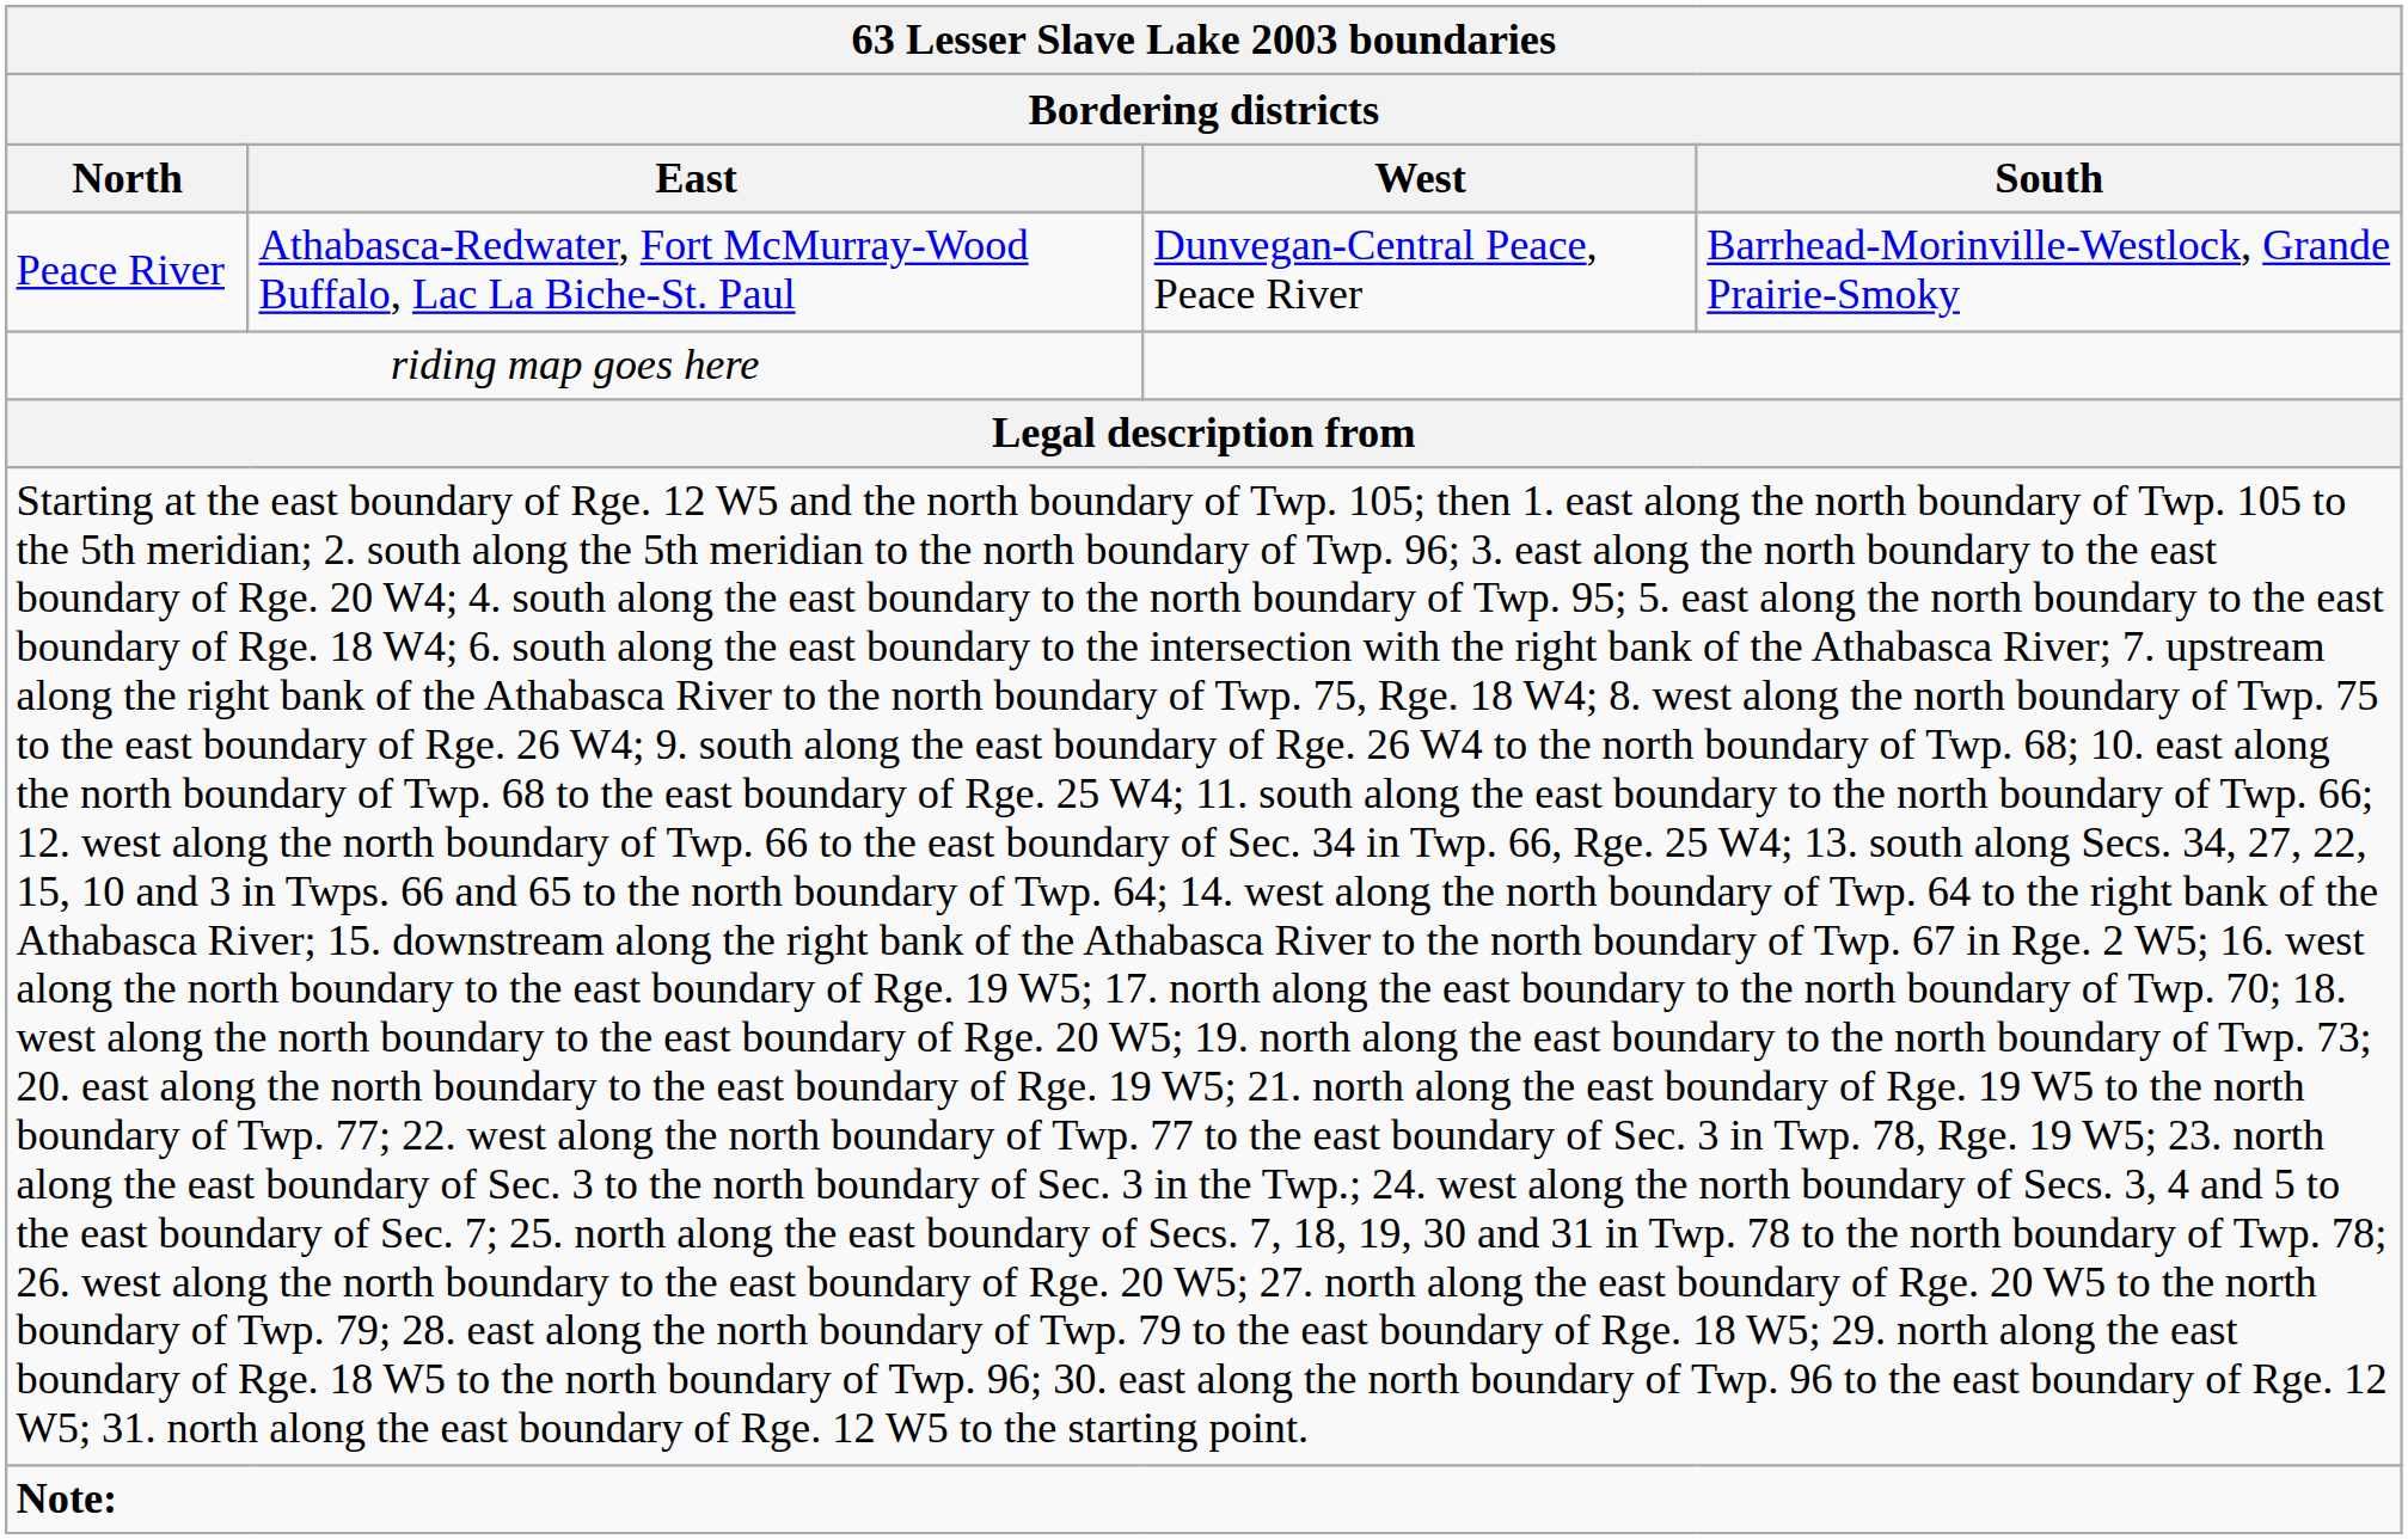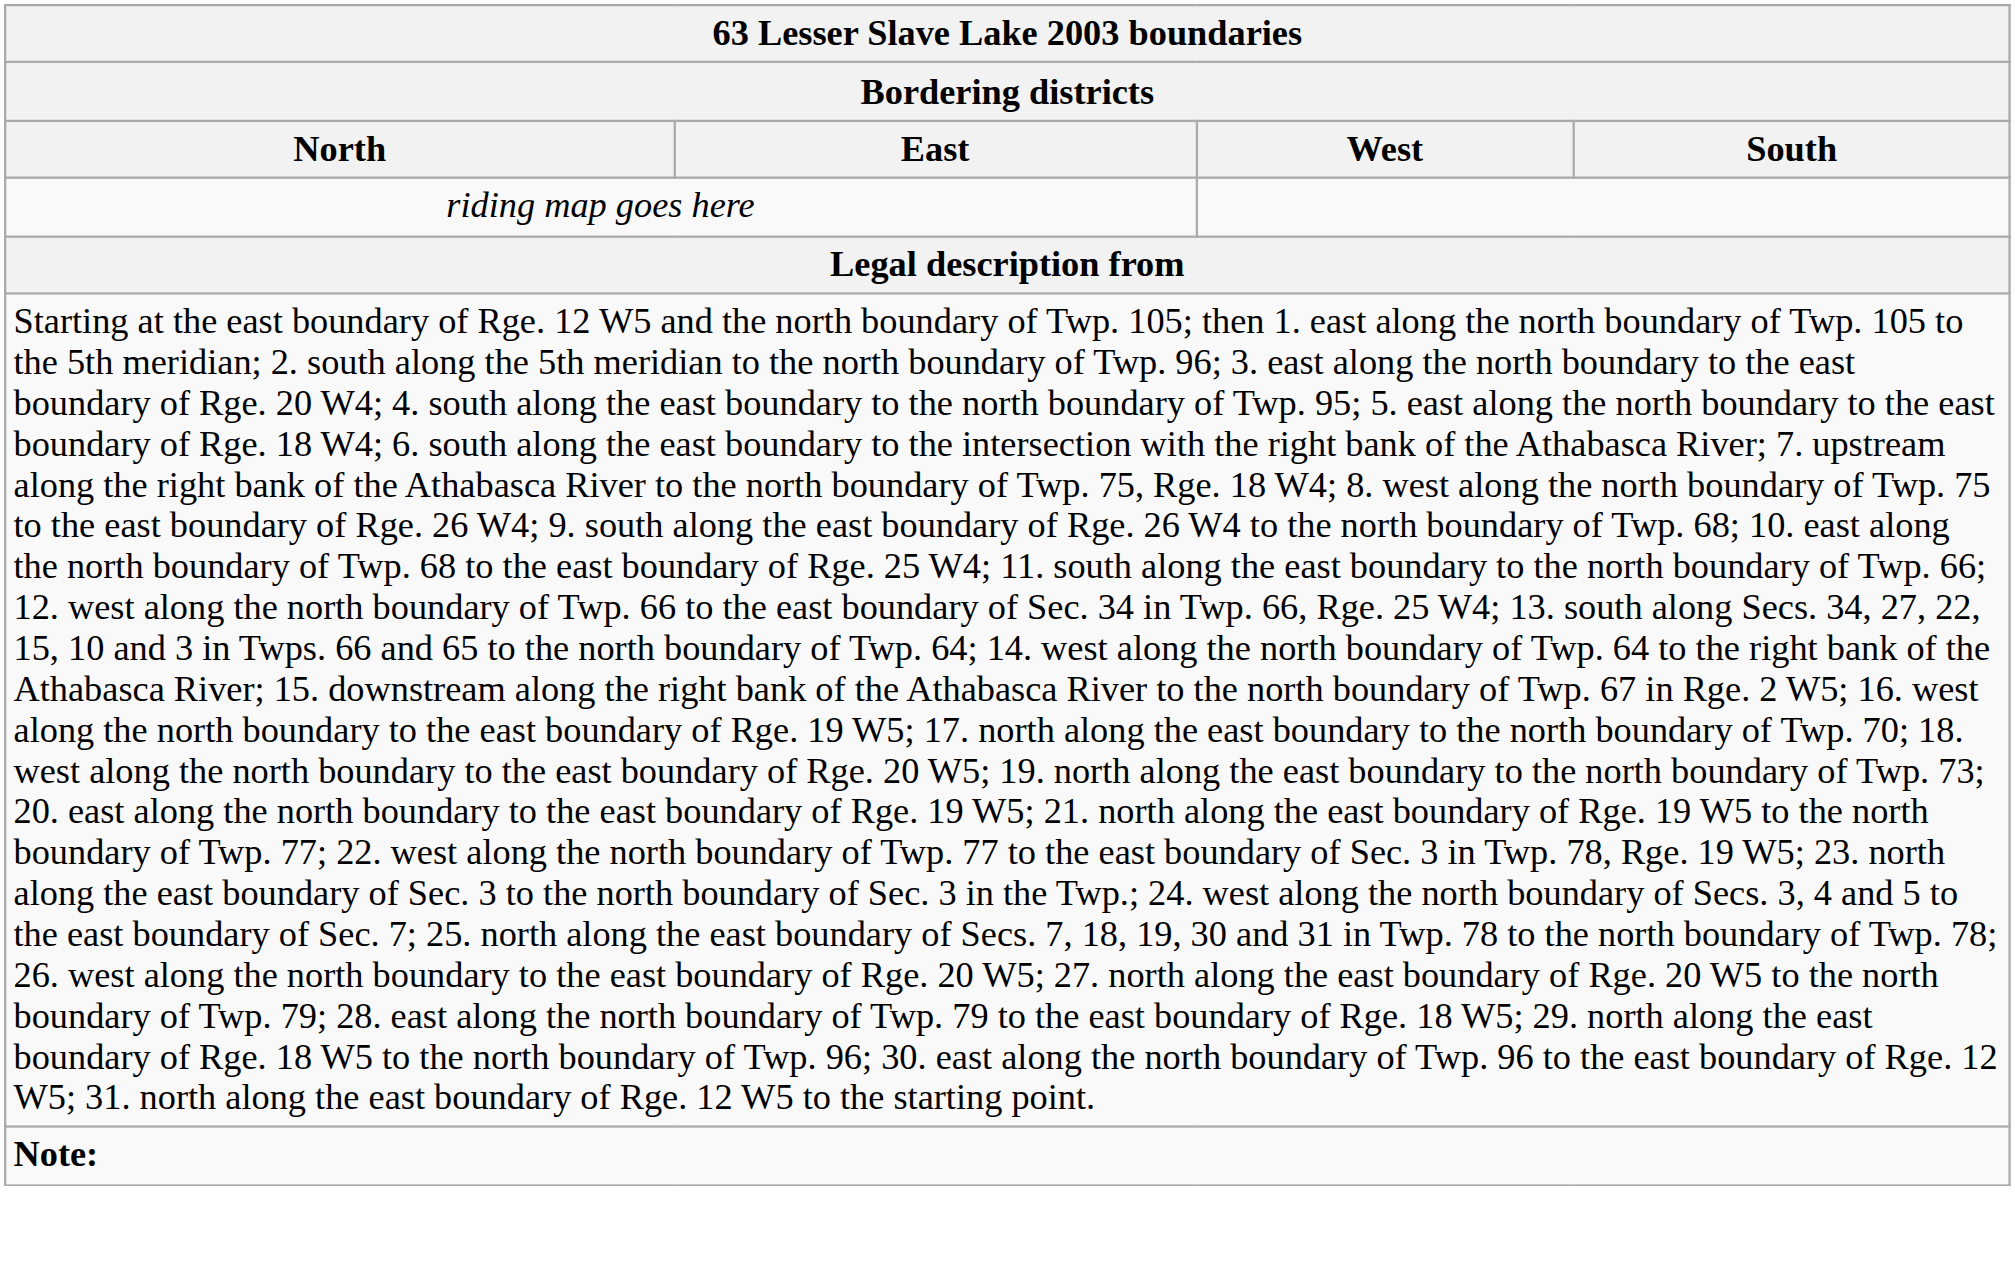- row: Peace River | Athabasca-Redwater, Fort McMurray-Wood Buffalo, Lac La Biche-St. Paul | Dunvegan-Central Peace, Peace River | Barrhead-Morinville-Westlock, Grande Prairie-Smoky
